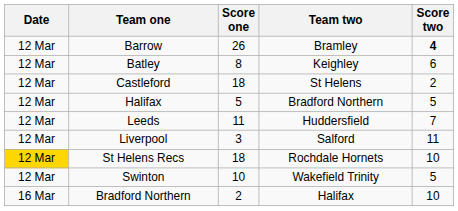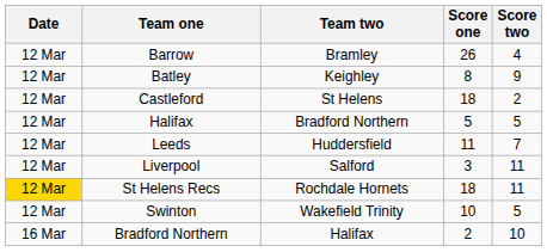columns swapped: Score one <-> Team two
Barrow | Score two: bold -> normal
Batley | Score two: 6 -> 9
St Helens Recs | Score two: 10 -> 11
